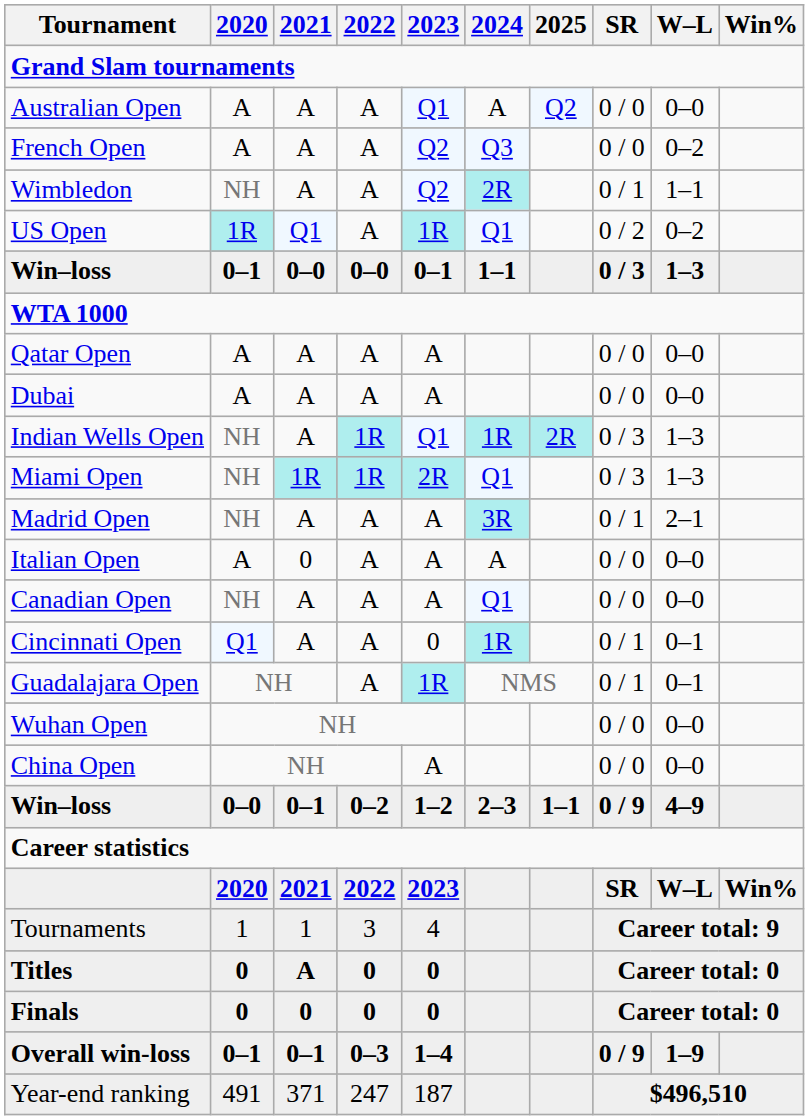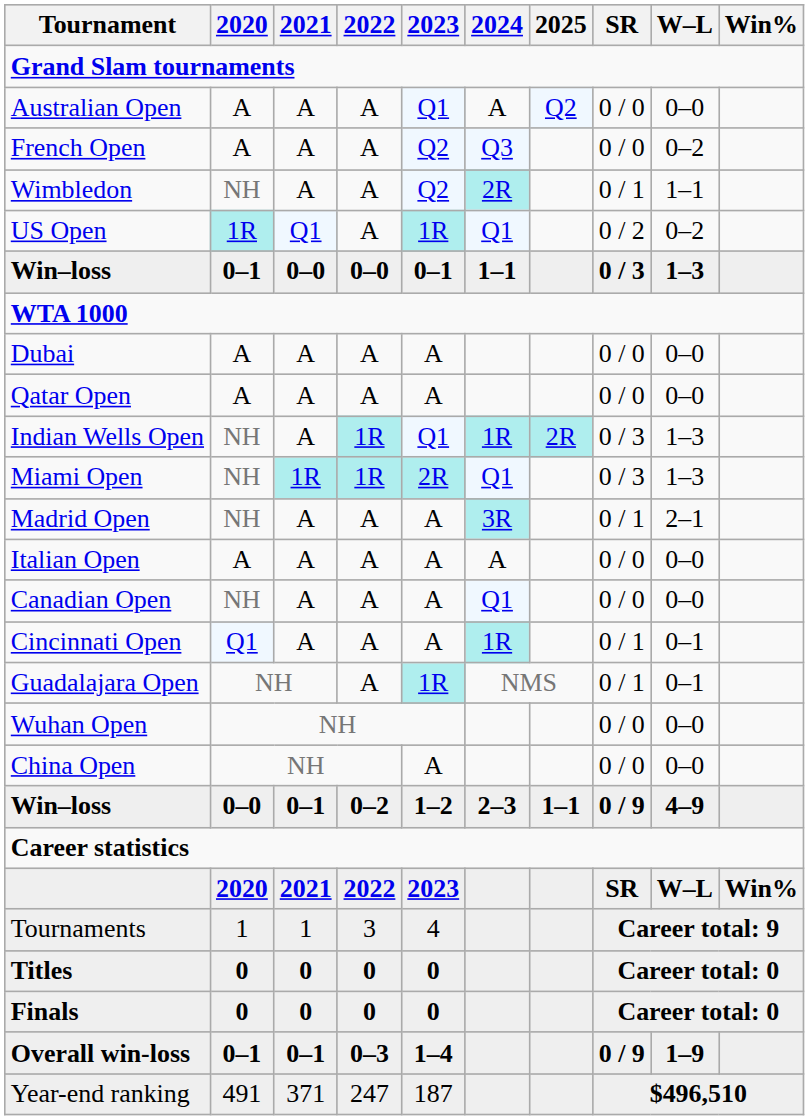rows swapped: Qatar Open <-> Dubai
Italian Open | 2021: 0 -> A
Cincinnati Open | 2023: 0 -> A
Titles | 2021: A -> 0
